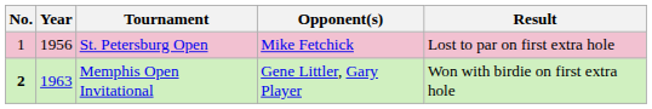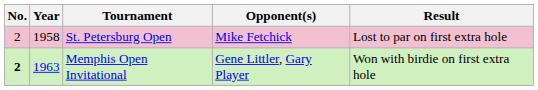St. Petersburg Open | No.: 1 -> 2
St. Petersburg Open | Year: 1956 -> 1958
